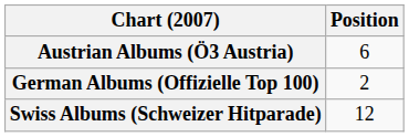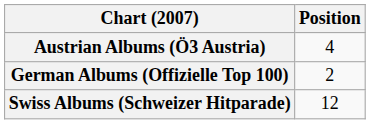Austrian Albums (Ö3 Austria) | Position: 6 -> 4
